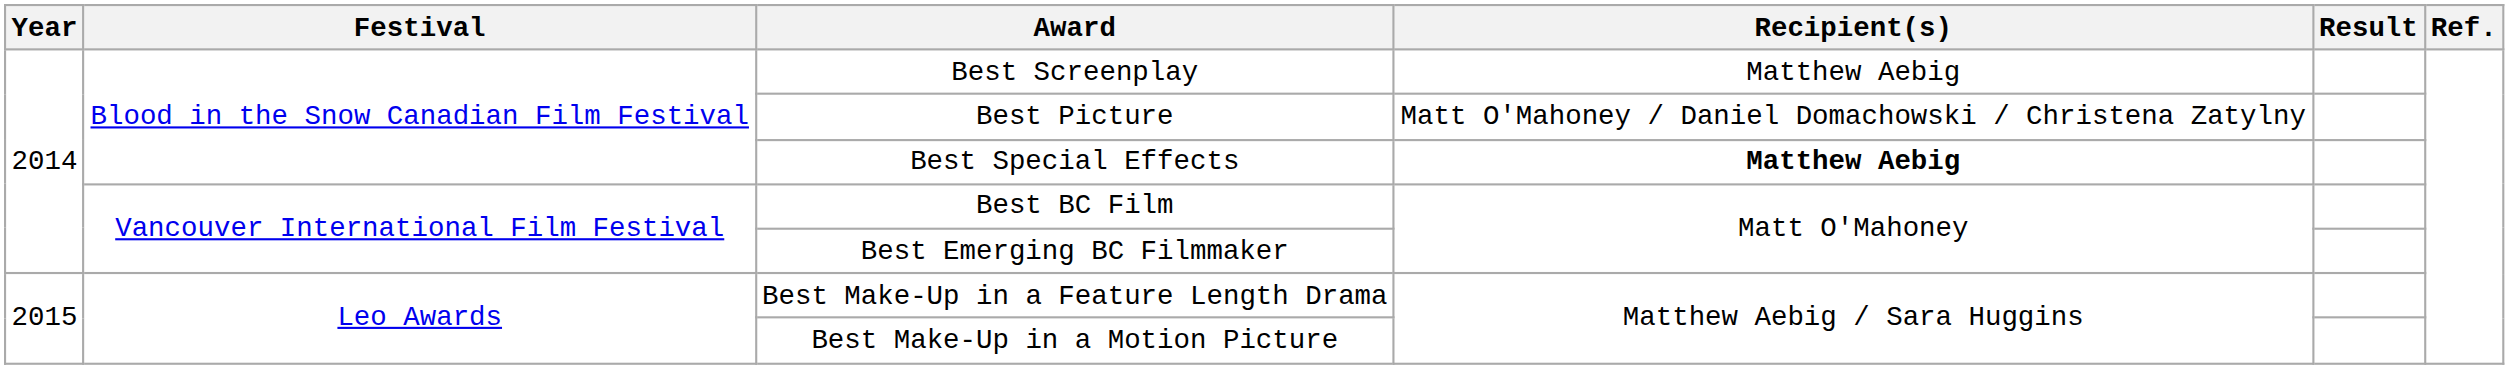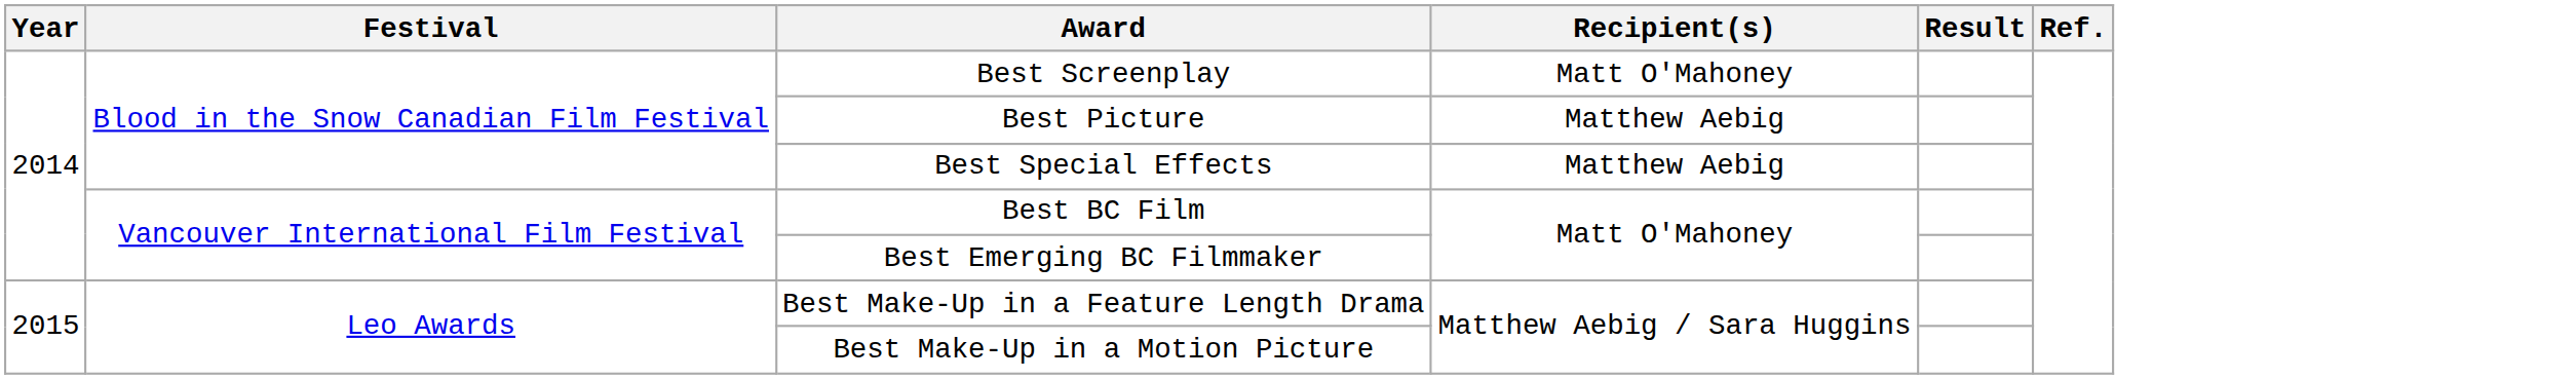Best Screenplay | Recipient(s): Matthew Aebig -> Matt O'Mahoney
Best Picture | Recipient(s): Matt O'Mahoney / Daniel Domachowski / Christena Zatylny -> Matthew Aebig
Best Special Effects | Recipient(s): bold -> normal
